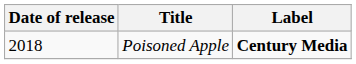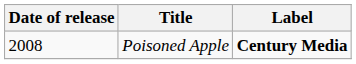Poisoned Apple | Date of release: 2018 -> 2008
